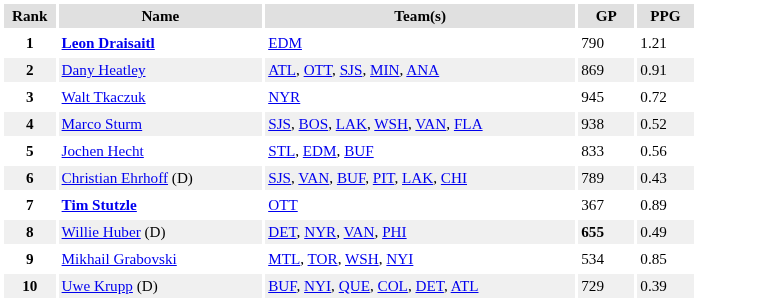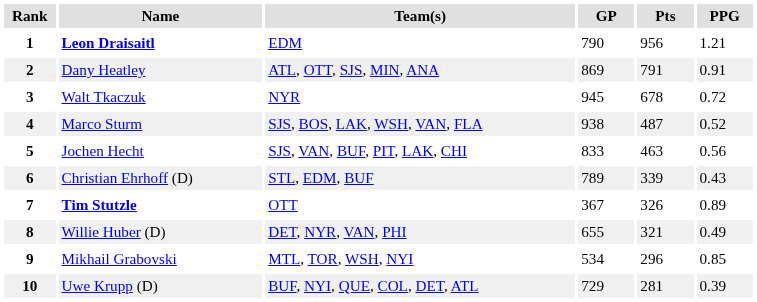+ column: Pts | 956 | 791 | 678 | 487 | 463 | 339 | 326 | 321 | 296 | 281
5 | Team(s): STL, EDM, BUF -> SJS, VAN, BUF, PIT, LAK, CHI
6 | Team(s): SJS, VAN, BUF, PIT, LAK, CHI -> STL, EDM, BUF
8 | GP: bold -> normal
